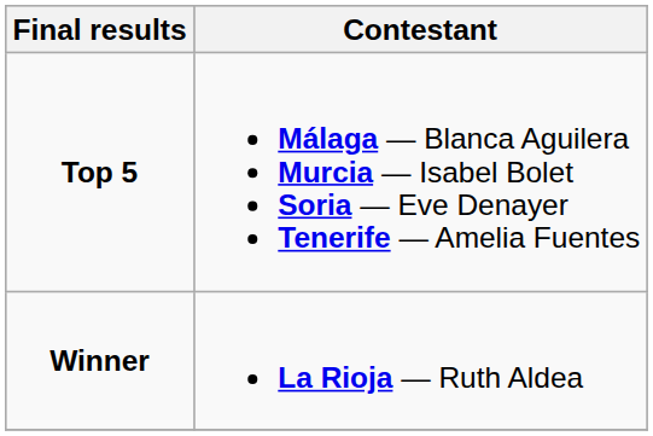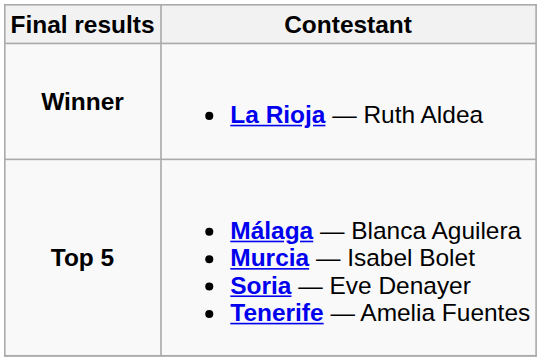rows swapped: Winner <-> Top 5
